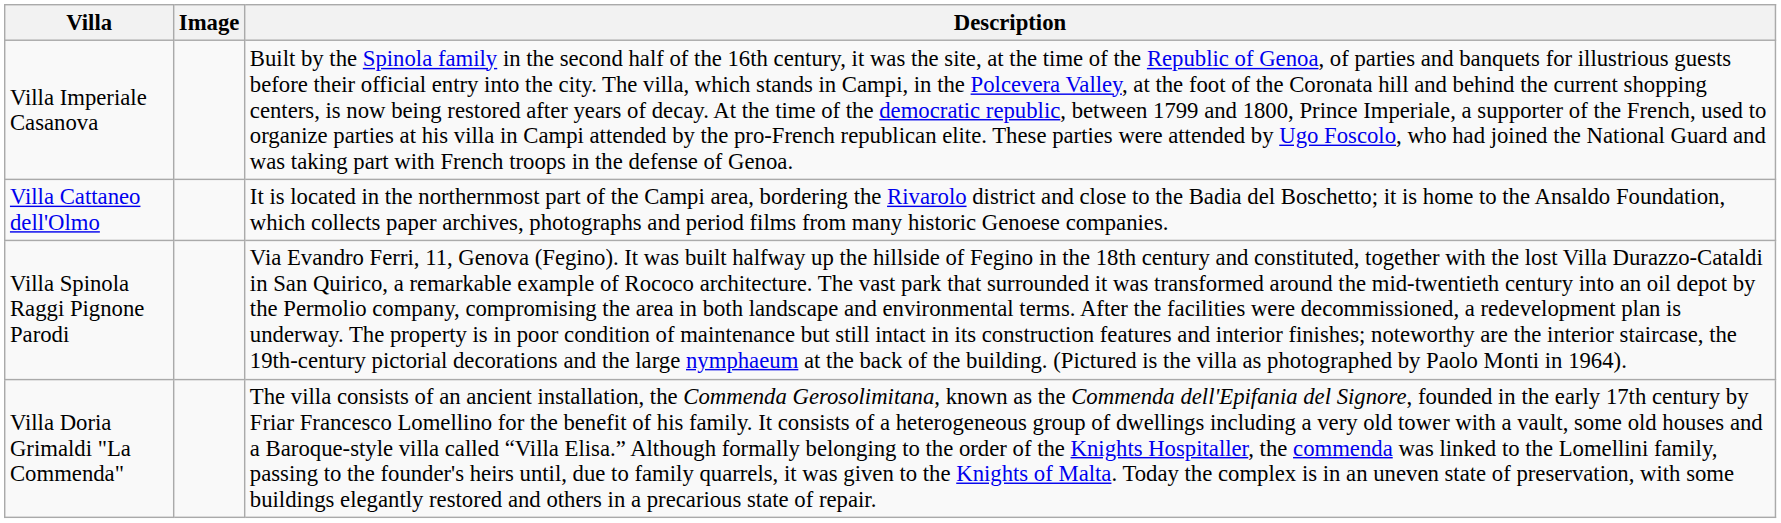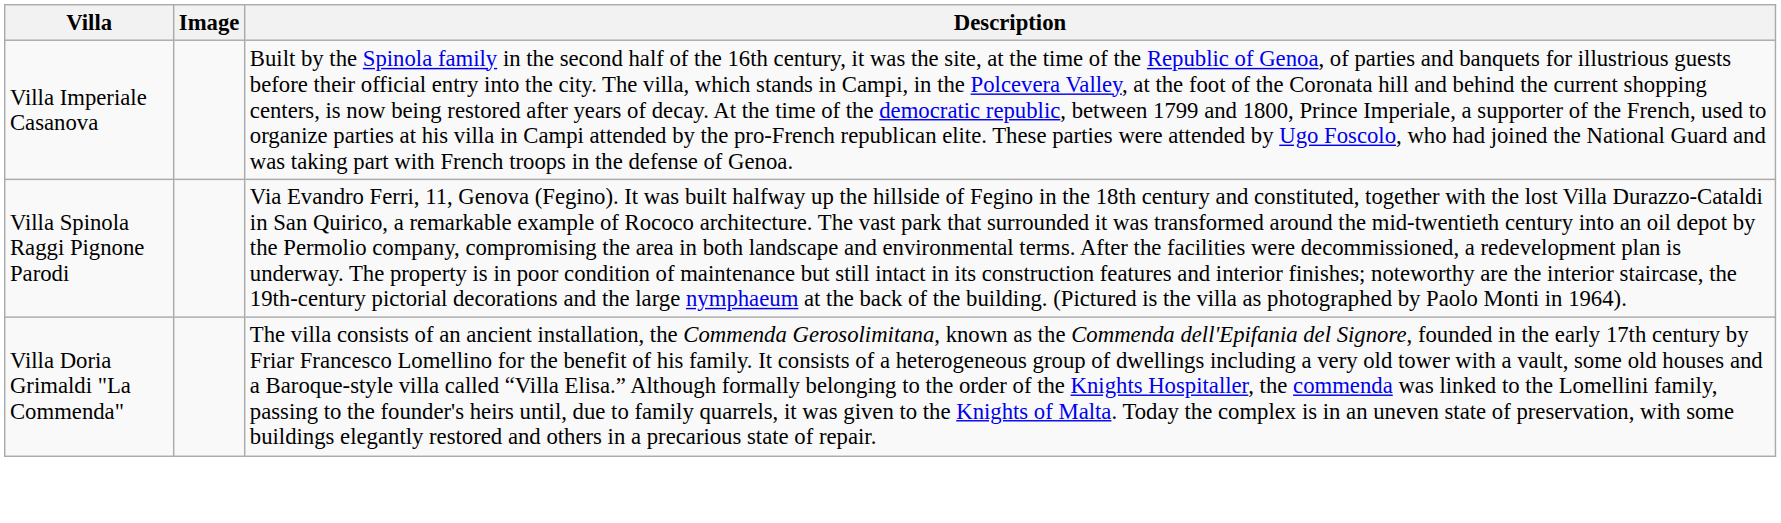- row: Villa Cattaneo dell'Olmo | It is located in the northernmost part of the Campi area, bordering the Rivarolo district and close to the Badia del Boschetto; it is home to the Ansaldo Foundation, which collects paper archives, photographs and period films from many historic Genoese companies.
